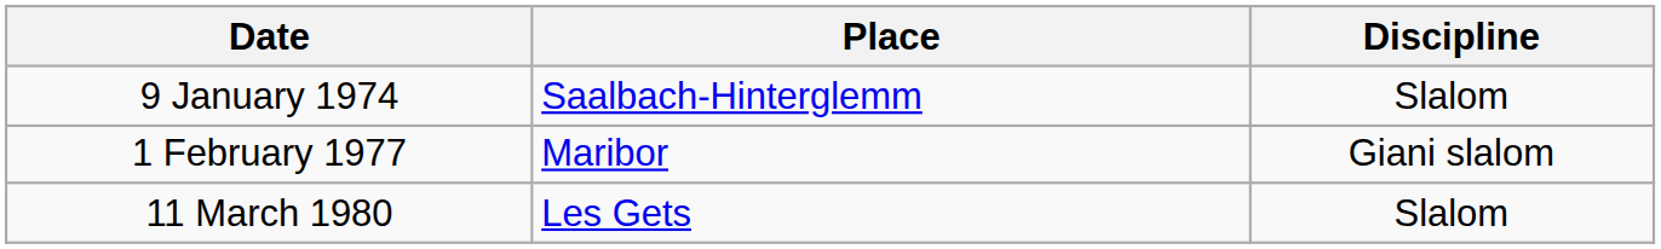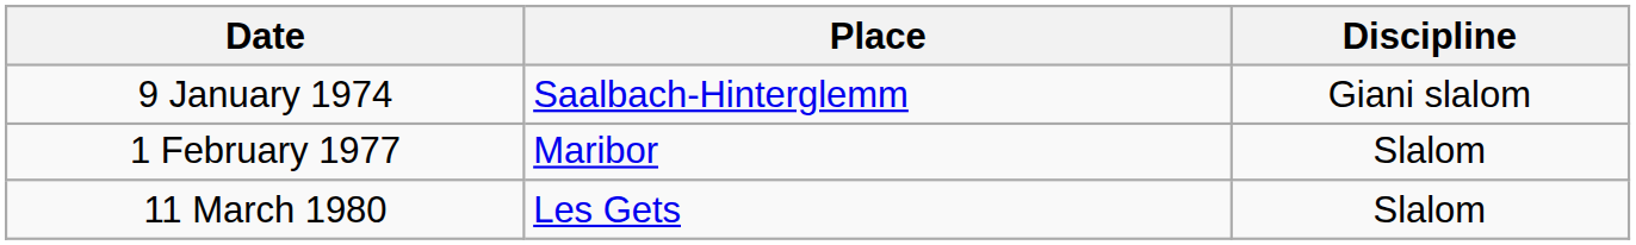9 January 1974 | Discipline: Slalom -> Giani slalom
1 February 1977 | Discipline: Giani slalom -> Slalom
